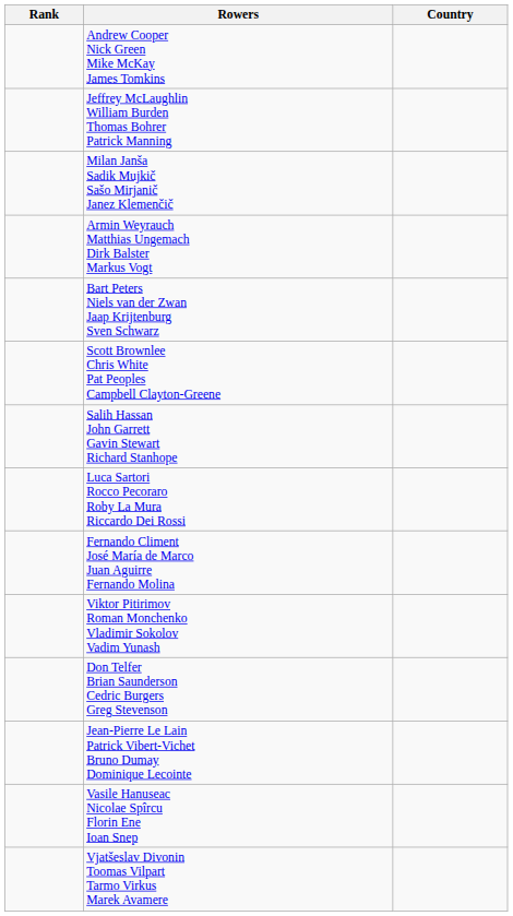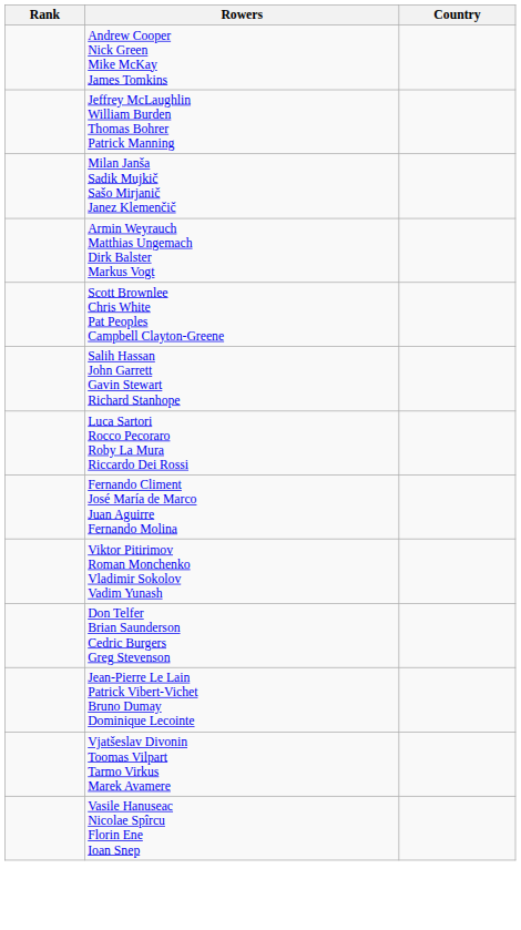- row: Bart Peters Niels van der Zwan Jaap Krijtenburg Sven Schwarz
rows swapped: Vasile Hanuseac Nicolae Spîrcu Florin Ene Ioan Snep <-> Vjatšeslav Divonin Toomas Vilpart Tarmo Virkus Marek Avamere
